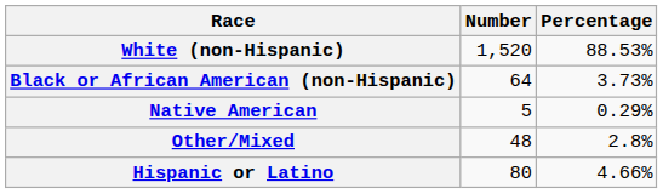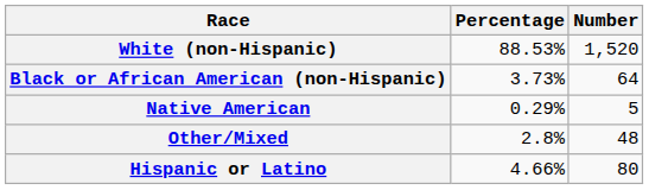columns swapped: Number <-> Percentage
